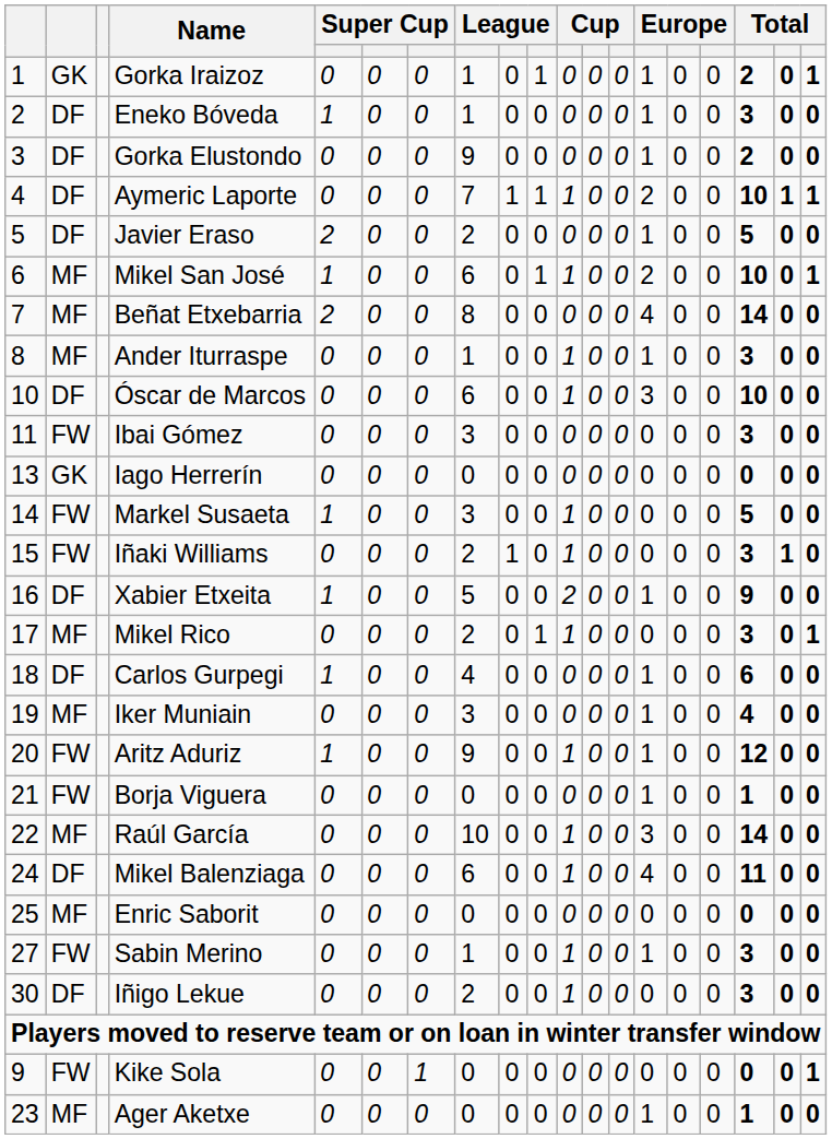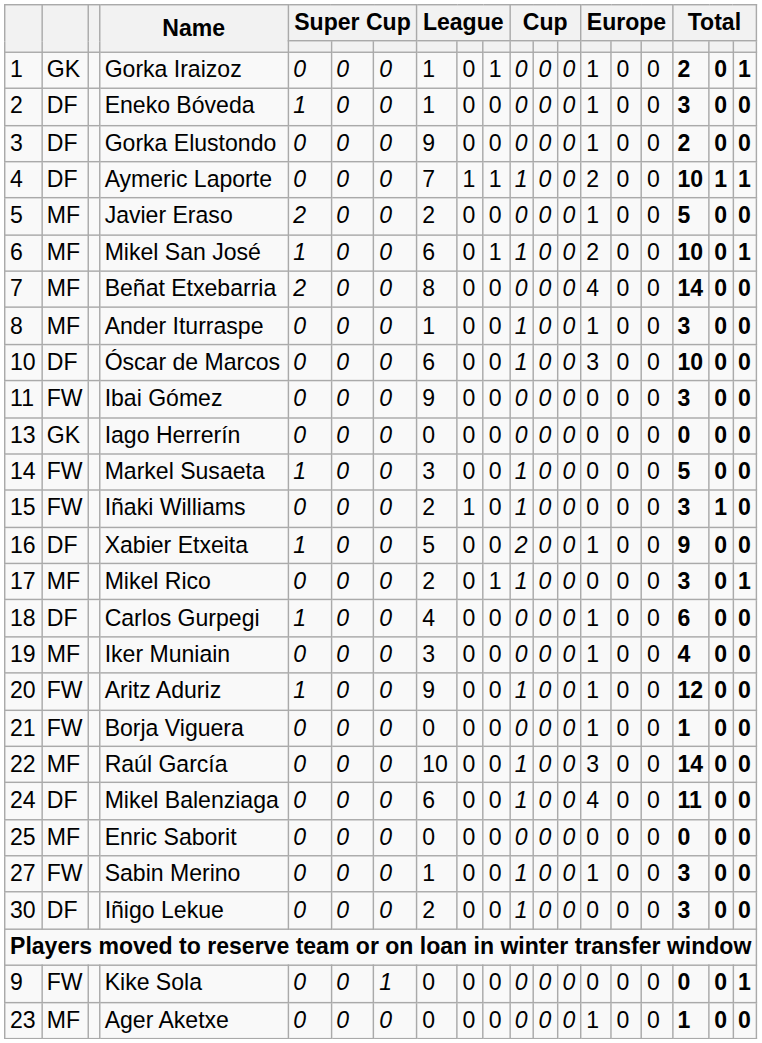Javier Eraso | column 2: DF -> MF
Ibai Gómez | column 8: 3 -> 9
